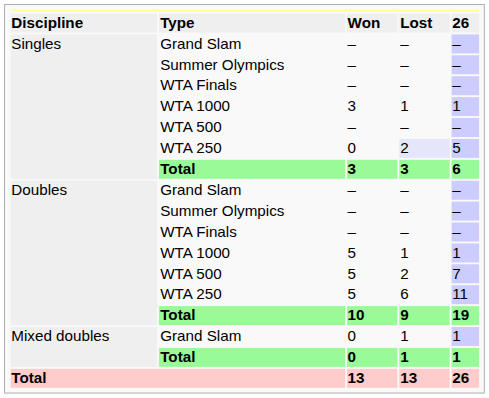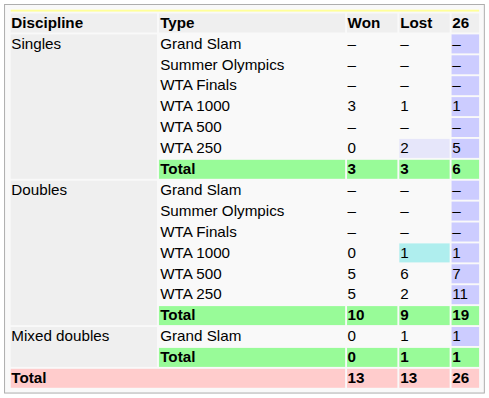Doubles / WTA 1000 | column 3: 5 -> 0
Doubles / WTA 1000 | column 4: no background -> paleturquoise background
Doubles / WTA 500 | column 4: 2 -> 6
Doubles / WTA 250 | column 4: 6 -> 2
